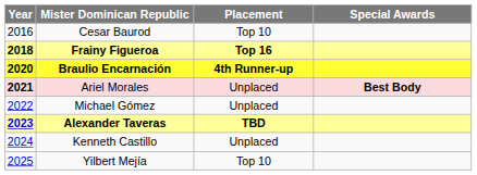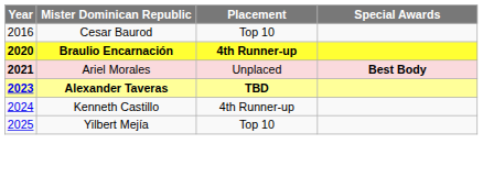- row: 2018 | Frainy Figueroa | Top 16
- row: 2022 | Michael Gómez | Unplaced
Kenneth Castillo | Placement: Unplaced -> 4th Runner-up
